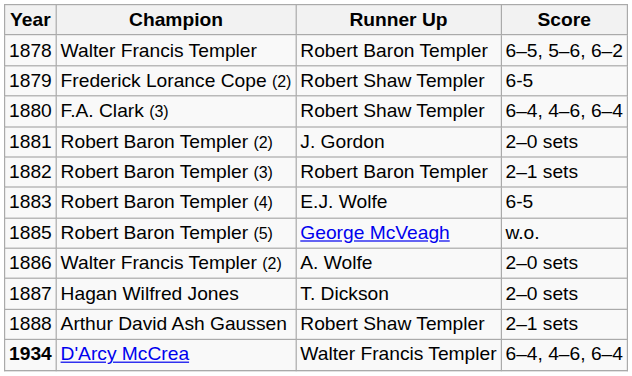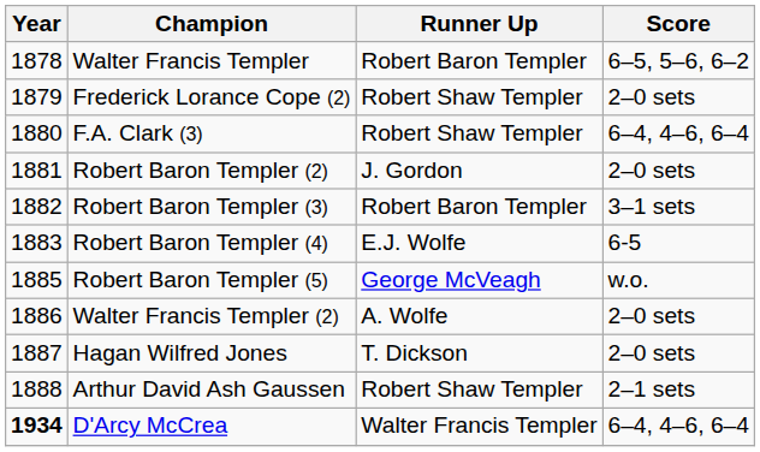Frederick Lorance Cope (2) | Score: 6-5 -> 2–0 sets
Robert Baron Templer (3) | Score: 2–1 sets -> 3–1 sets
